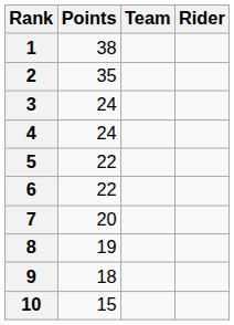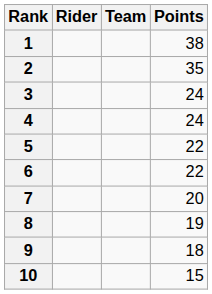columns swapped: Rider <-> Points
